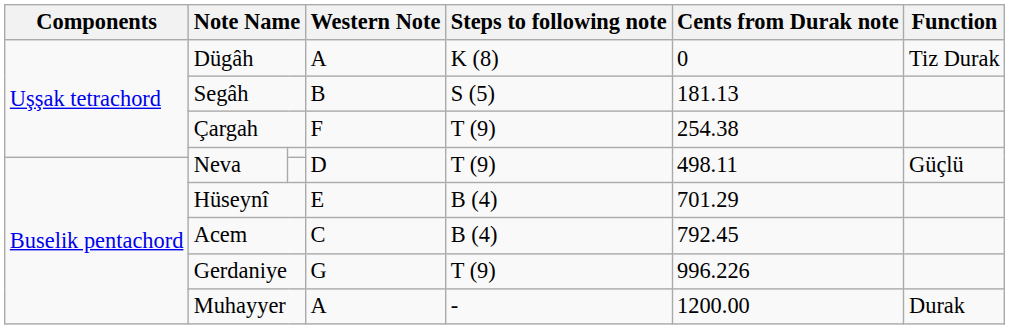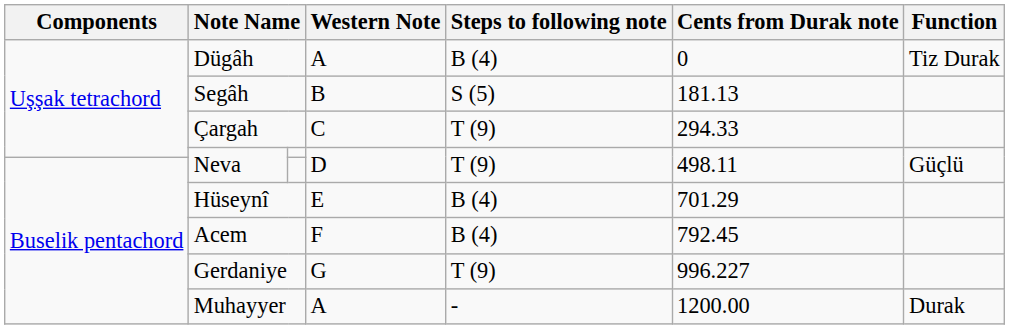Dügâh | Steps to following note: K (8) -> B (4)
Çargah | Western Note: F -> C
Çargah | Cents from Durak note: 254.38 -> 294.33
Acem | Western Note: C -> F
Gerdaniye | Cents from Durak note: 996.226 -> 996.227
